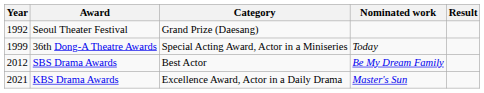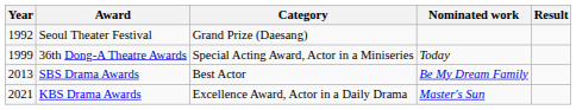SBS Drama Awards | Year: 2012 -> 2013
